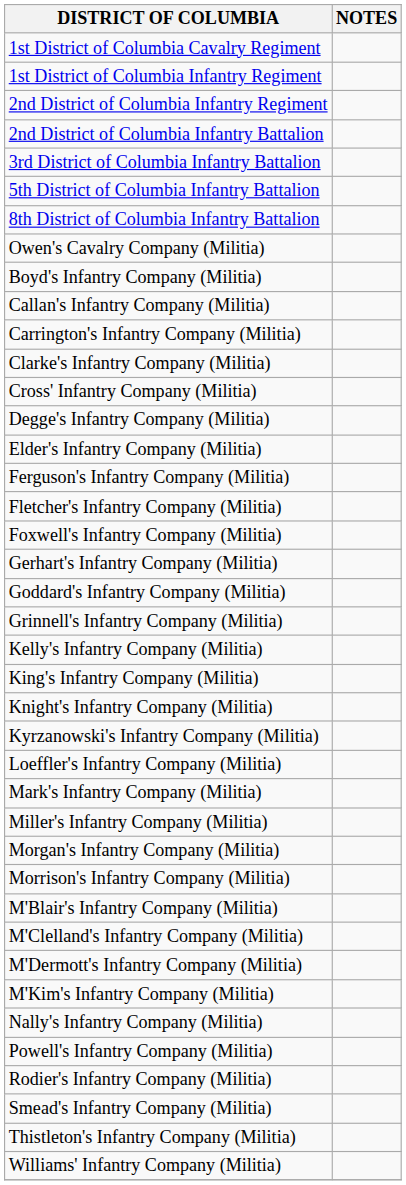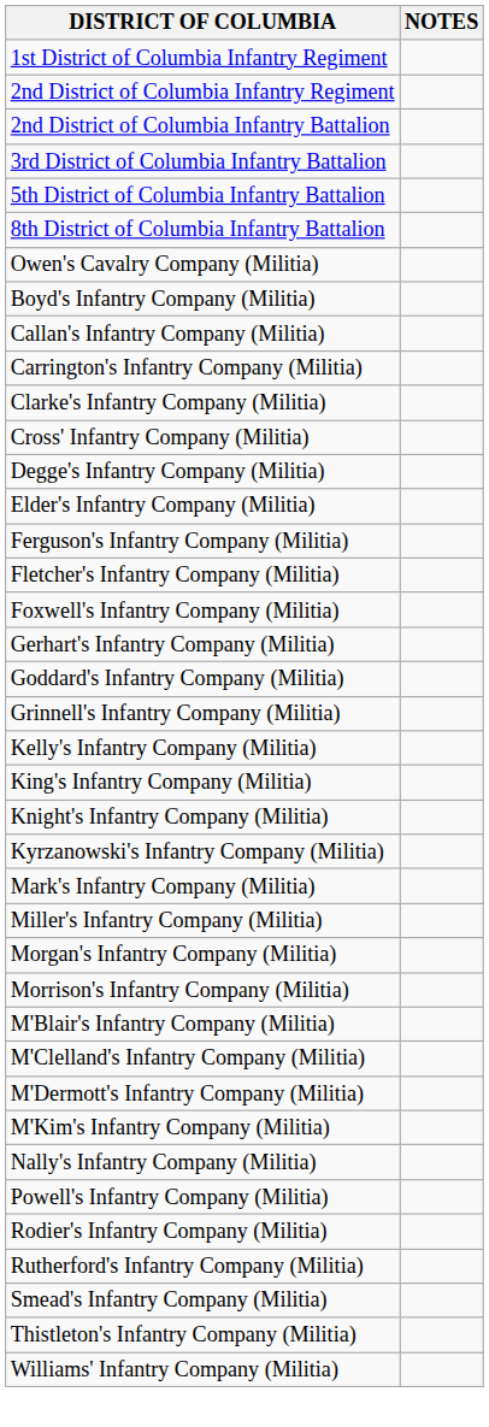- row: 1st District of Columbia Cavalry Regiment
- row: Loeffler's Infantry Company (Militia)
+ row: Rutherford's Infantry Company (Militia)
